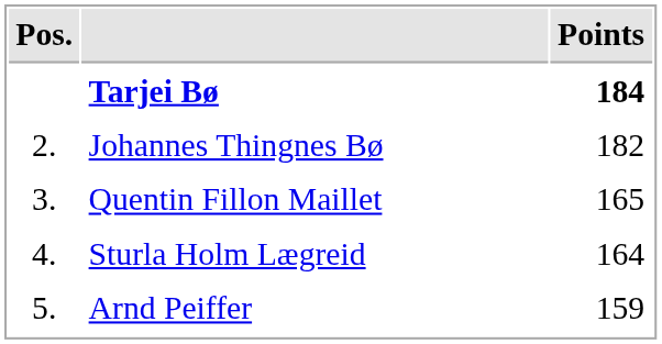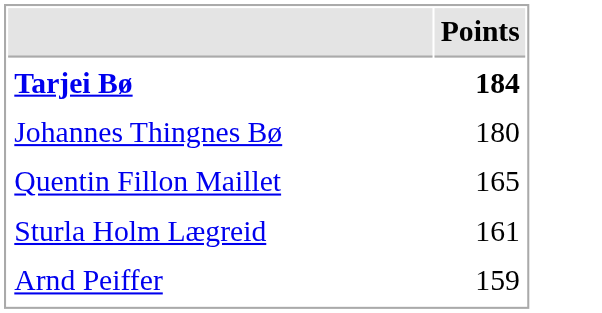- column: Pos. | 2. | 3. | 4. | 5.
Johannes Thingnes Bø | Points: 182 -> 180
Sturla Holm Lægreid | Points: 164 -> 161
